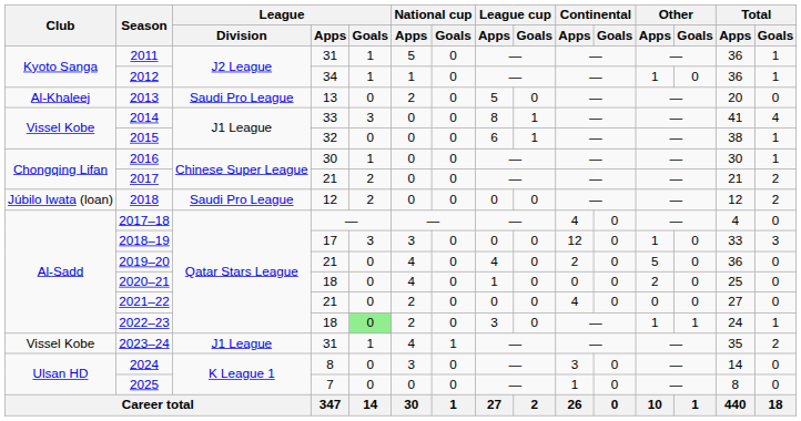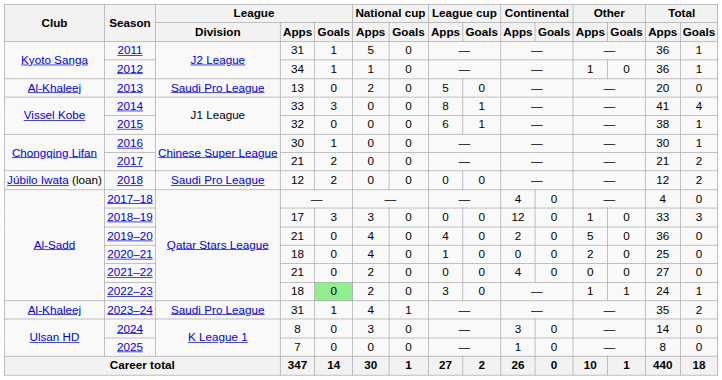2023–24 | Club: Vissel Kobe -> Al-Khaleej
2023–24 | League / Division: J1 League -> Saudi Pro League
